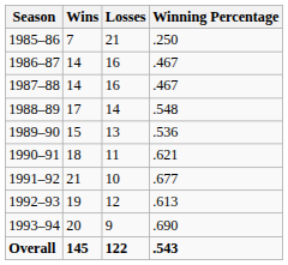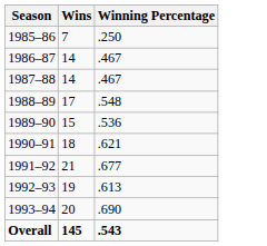- column: Losses | 21 | 16 | 16 | 14 | 13 | 11 | 10 | 12 | 9 | 122
